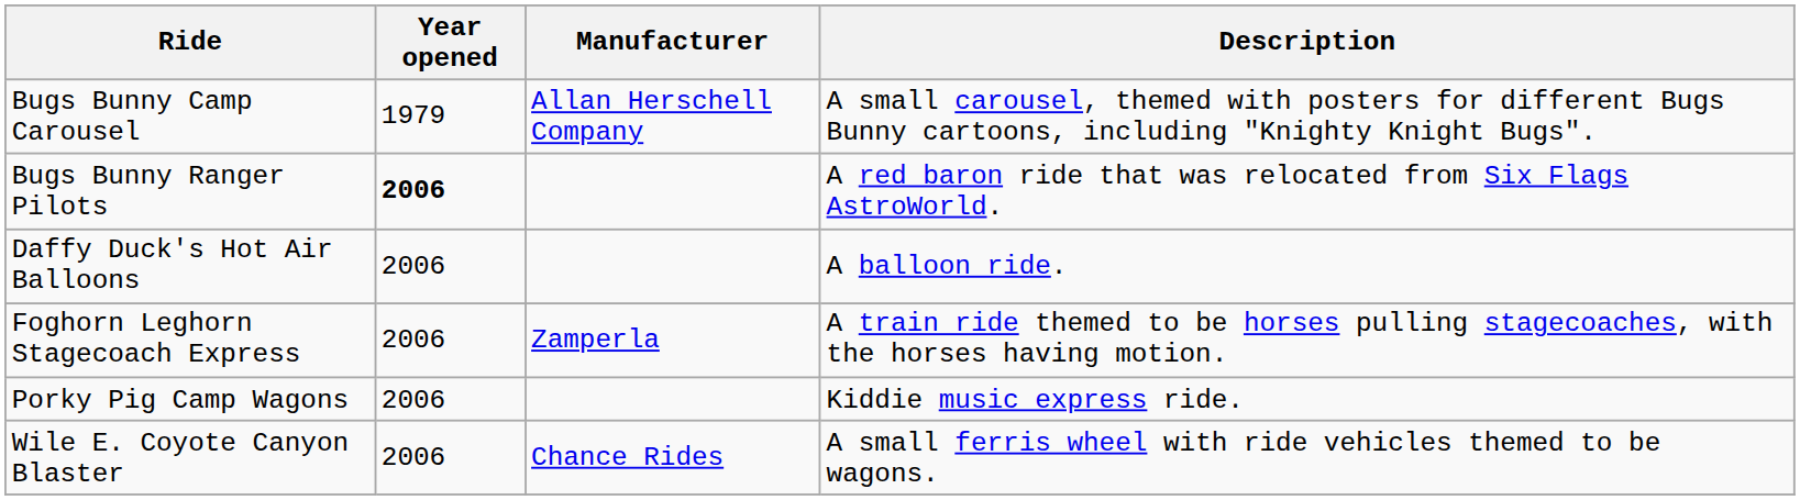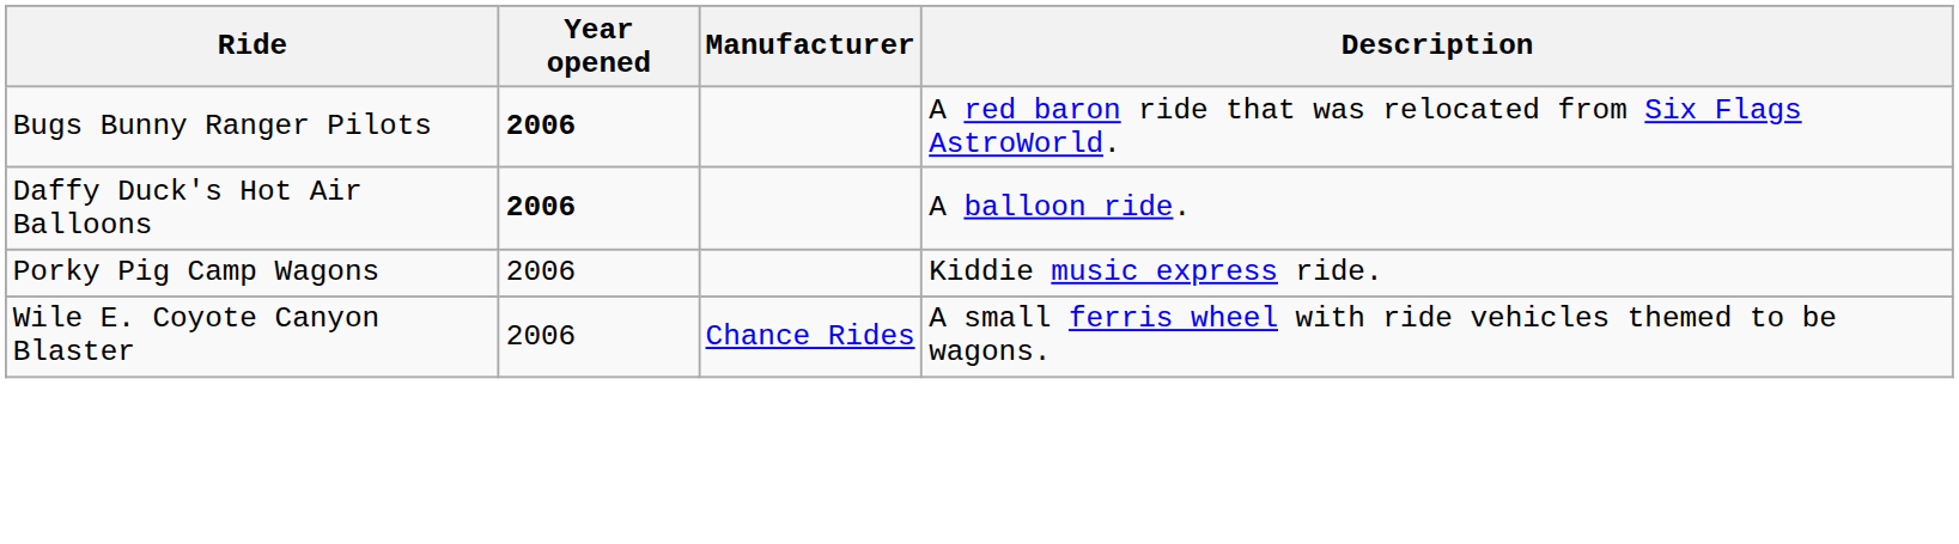- row: Bugs Bunny Camp Carousel | 1979 | Allan Herschell Company | A small carousel, themed with posters for different Bugs Bunny cartoons, including "Knighty Knight Bugs".
Daffy Duck's Hot Air Balloons | Year opened: normal -> bold
- row: Foghorn Leghorn Stagecoach Express | 2006 | Zamperla | A train ride themed to be horses pulling stagecoaches, with the horses having motion.
